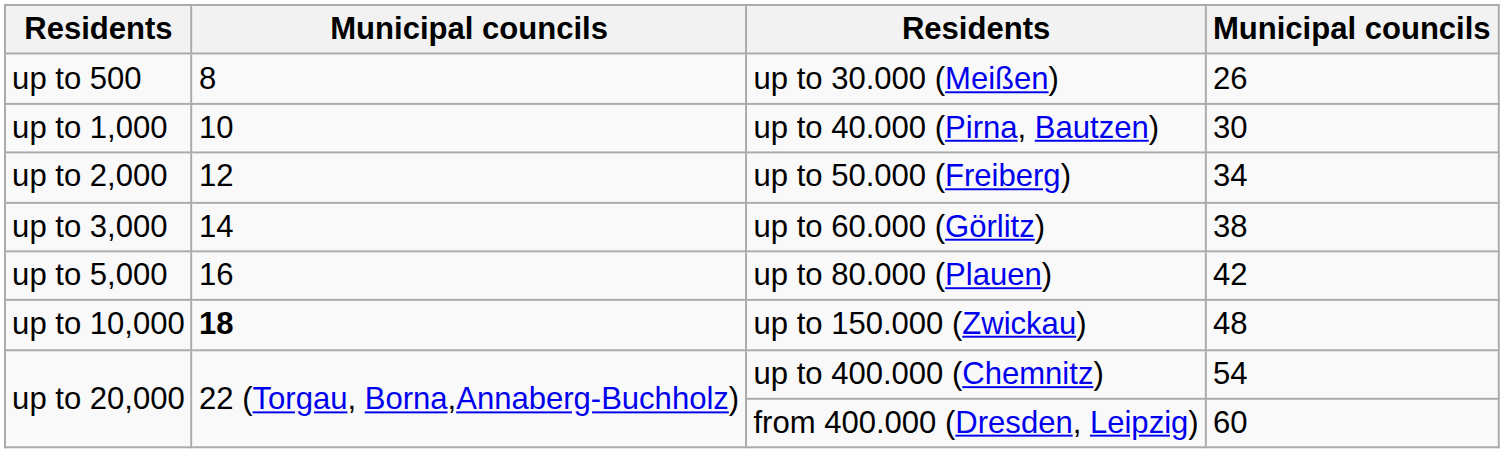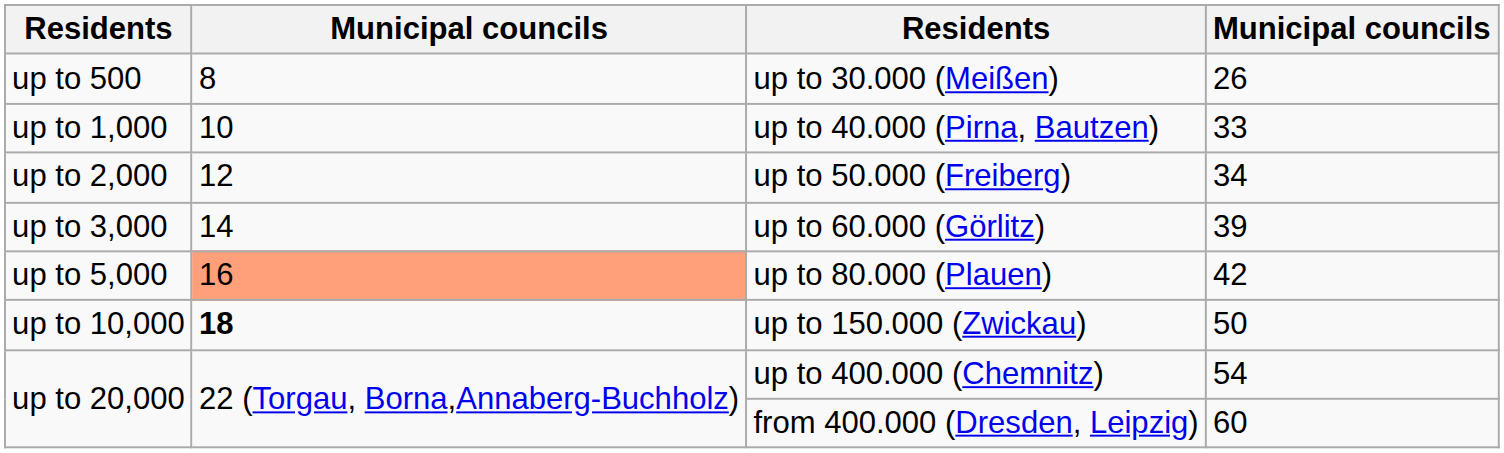up to 40.000 (Pirna, Bautzen) | column 4: 30 -> 33
up to 60.000 (Görlitz) | column 4: 38 -> 39
up to 80.000 (Plauen) | column 2: no background -> lightsalmon background
up to 150.000 (Zwickau) | column 4: 48 -> 50
